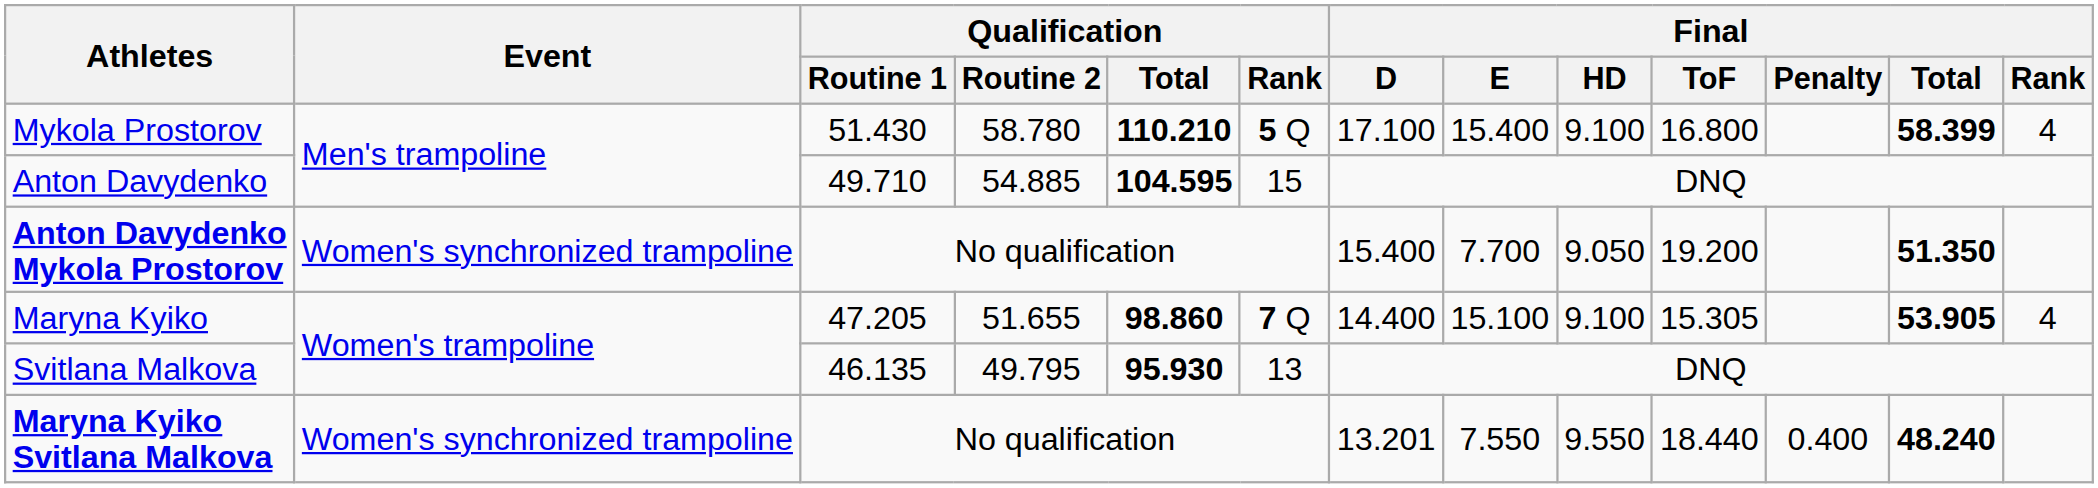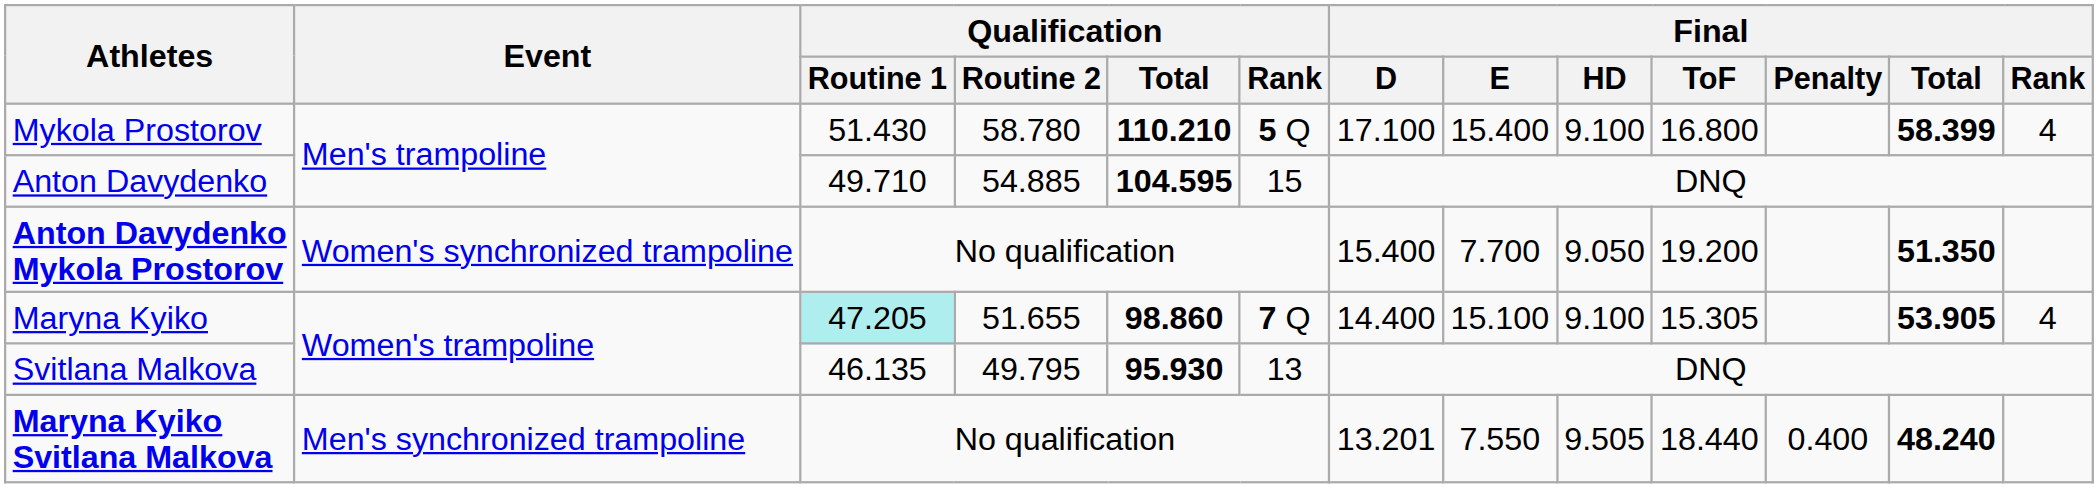Maryna Kyiko | Qualification / Routine 1: no background -> paleturquoise background
Maryna Kyiko Svitlana Malkova | Event: Women's synchronized trampoline -> Men's synchronized trampoline
Maryna Kyiko Svitlana Malkova | Final / HD: 9.550 -> 9.505
